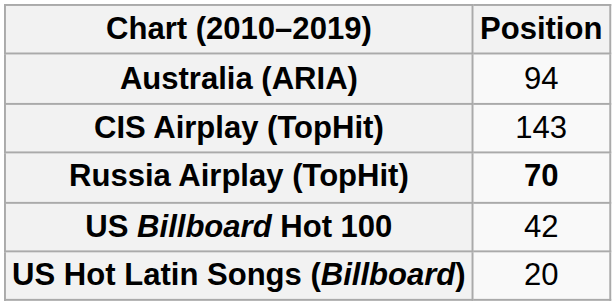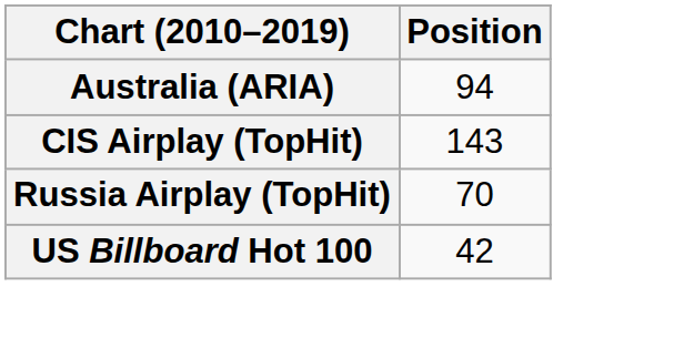Russia Airplay (TopHit) | Position: bold -> normal
- row: US Hot Latin Songs (Billboard) | 20
